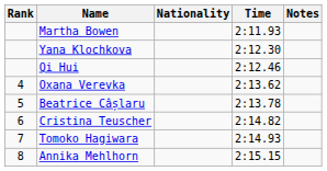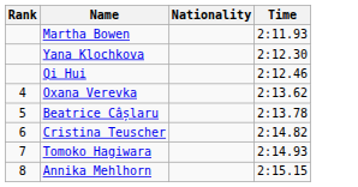- column: Notes
